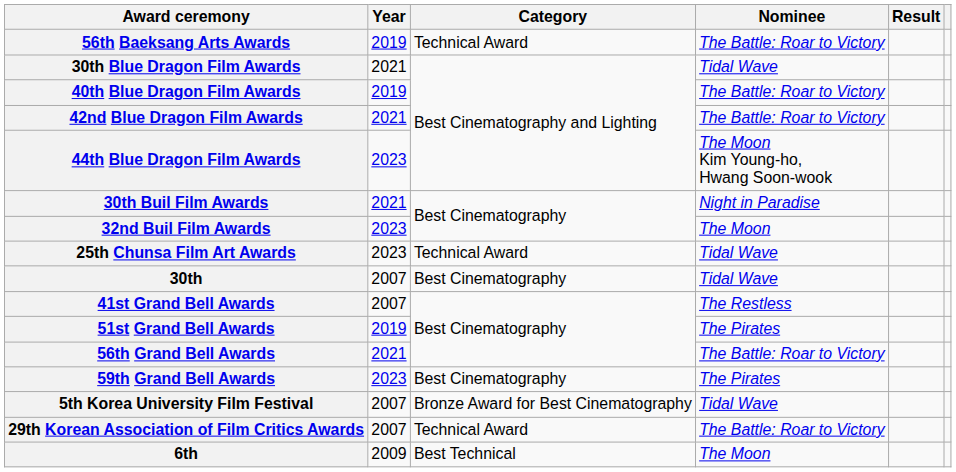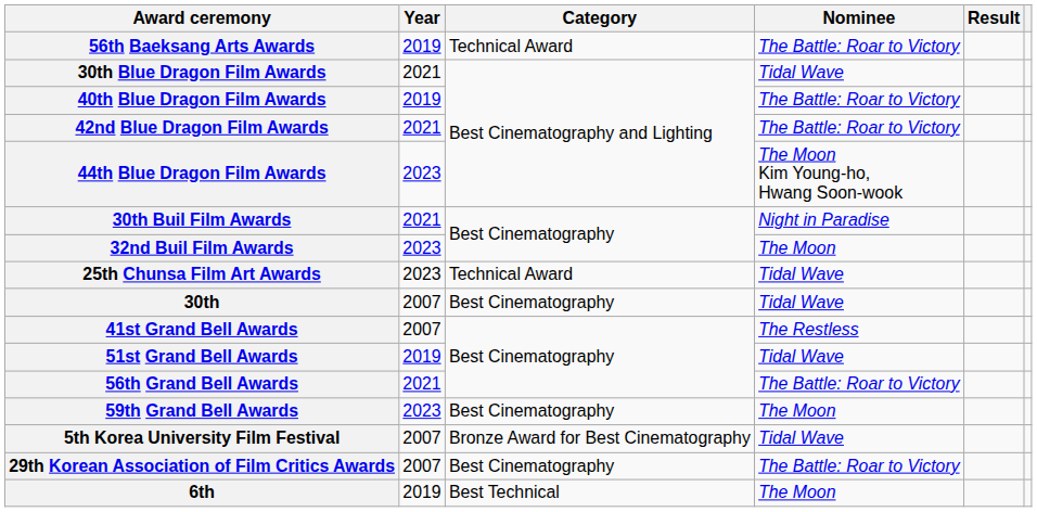51st Grand Bell Awards | Nominee: The Pirates -> Tidal Wave
59th Grand Bell Awards | Nominee: The Pirates -> The Moon
29th Korean Association of Film Critics Awards | Category: Technical Award -> Best Cinematography
6th | Year: 2009 -> 2019
